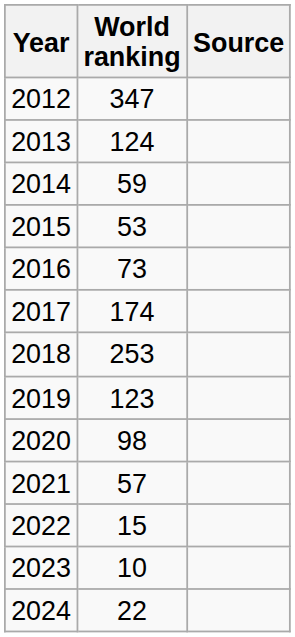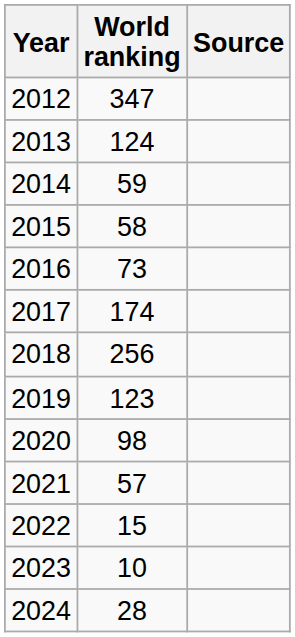2015 | World ranking: 53 -> 58
2018 | World ranking: 253 -> 256
2024 | World ranking: 22 -> 28
